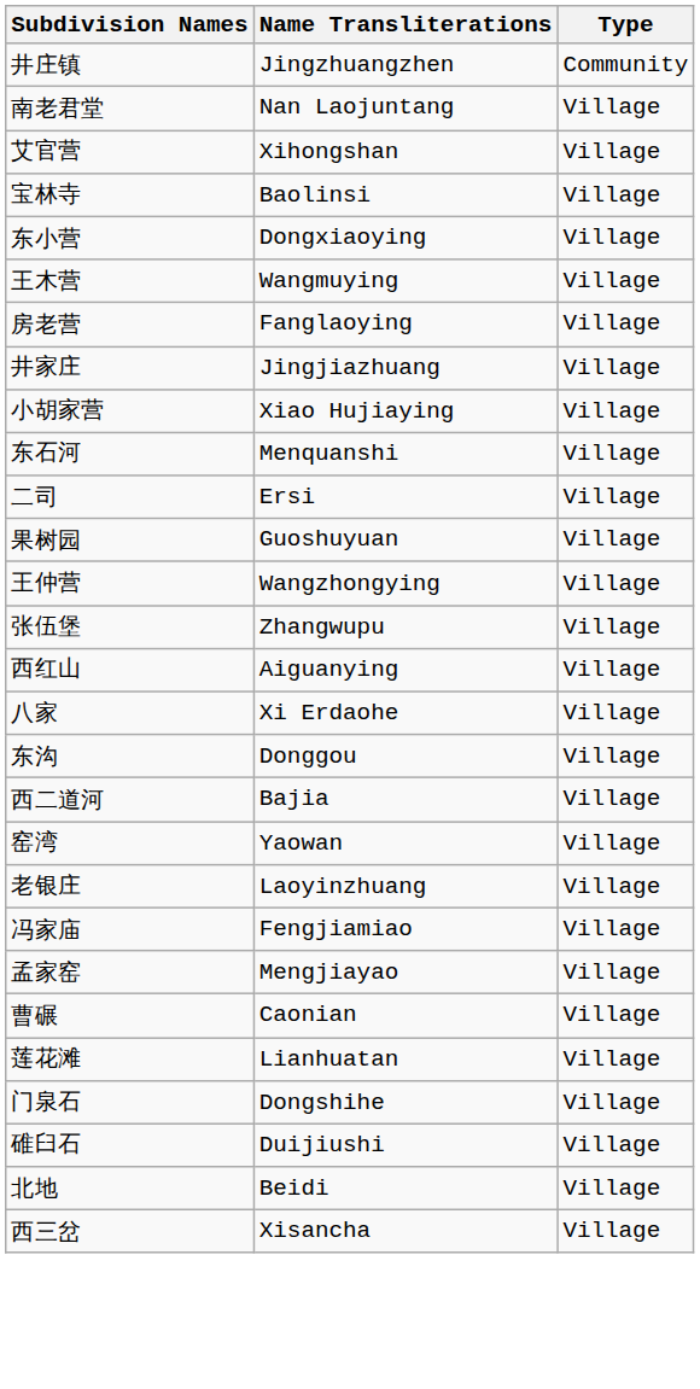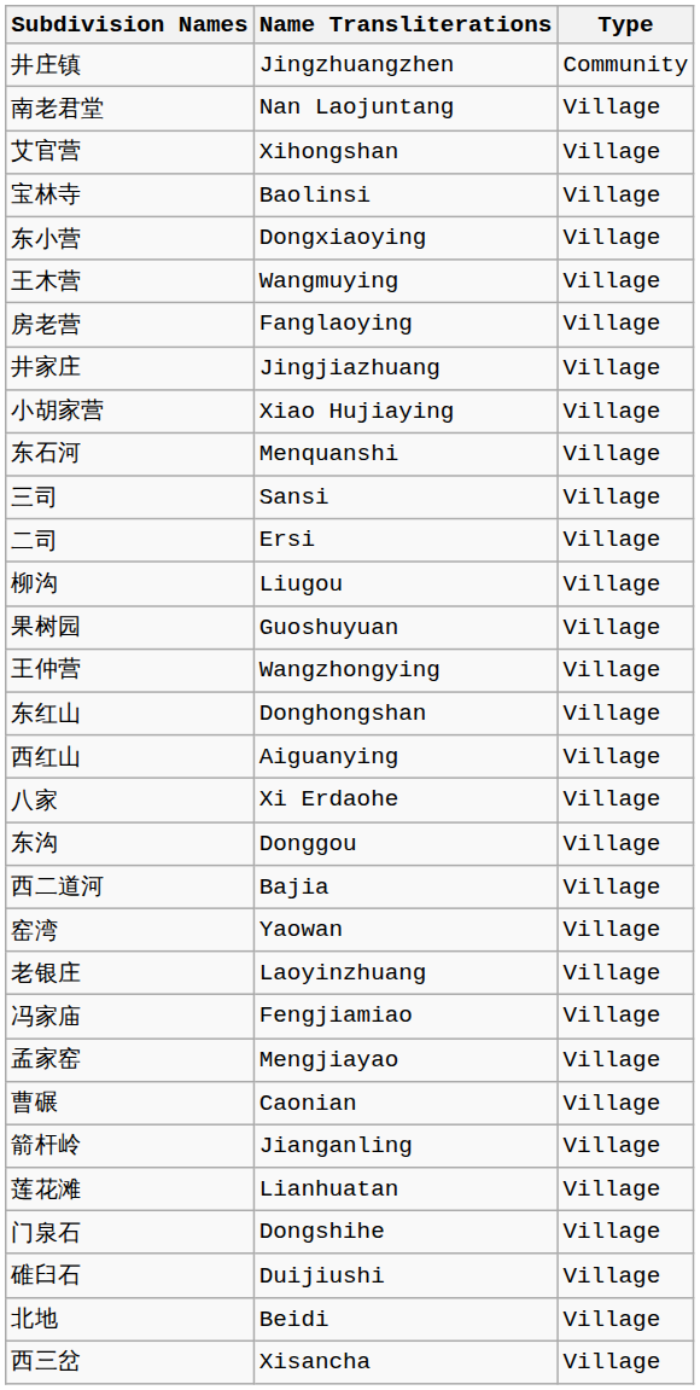+ row: 三司 | Sansi | Village
+ row: 柳沟 | Liugou | Village
+ row: 东红山 | Donghongshan | Village
- row: 张伍堡 | Zhangwupu | Village
+ row: 箭杆岭 | Jianganling | Village
